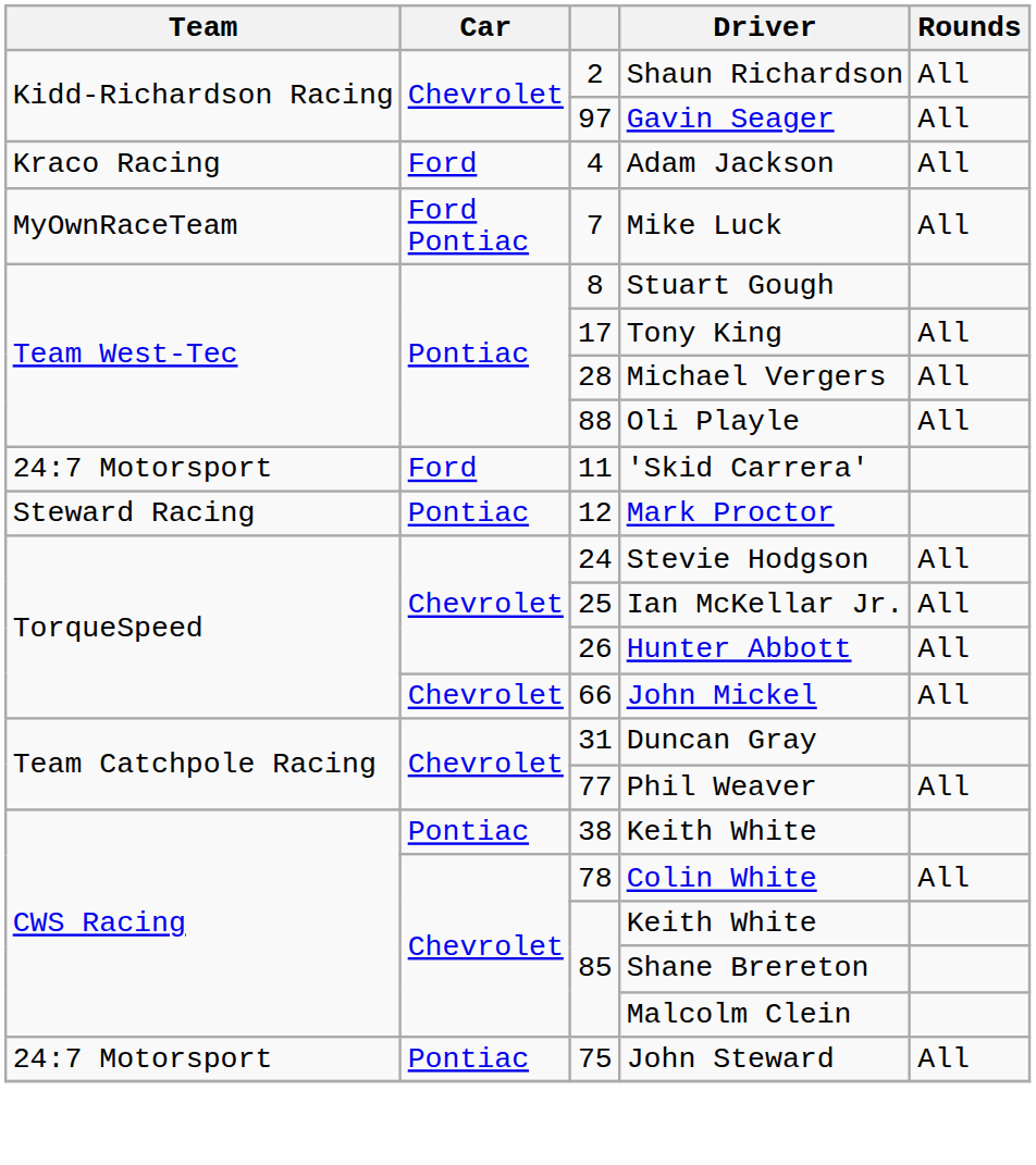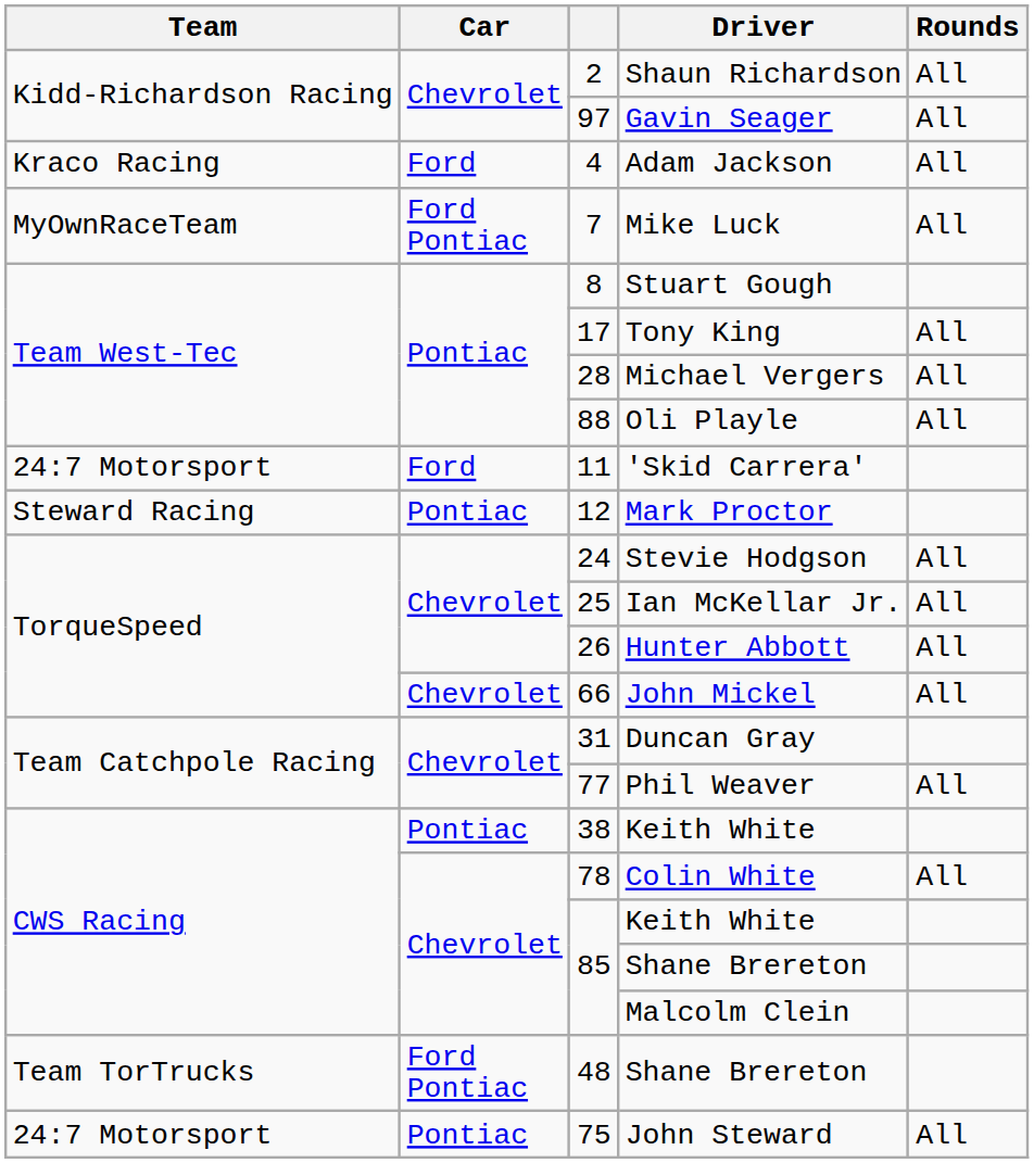+ row: Team TorTrucks | Ford Pontiac | 48 | Shane Brereton
